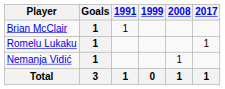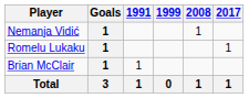rows swapped: Brian McClair <-> Nemanja Vidić
